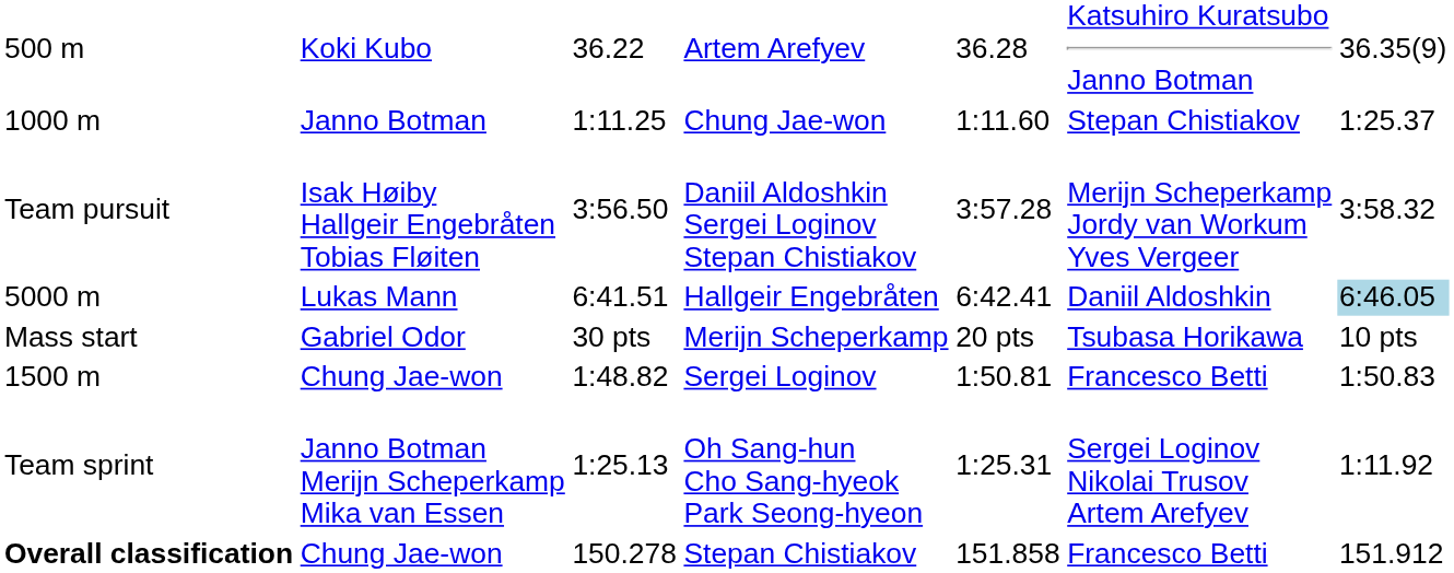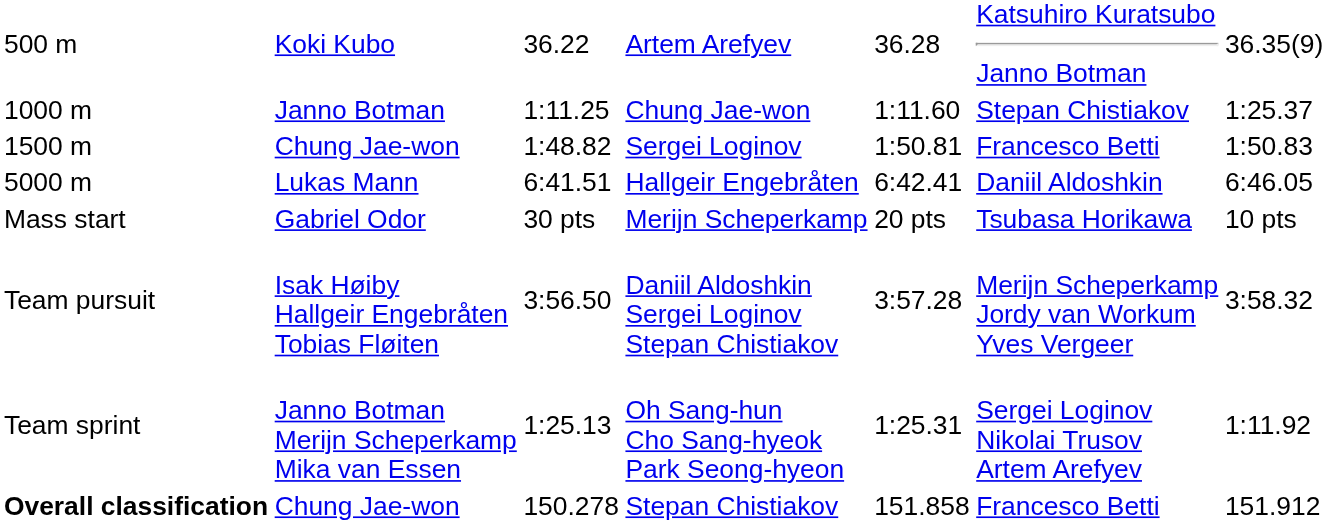rows swapped: 1500 m <-> Team pursuit
5000 m | column 7: lightblue background -> no background
